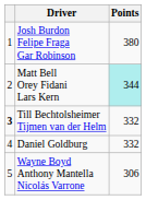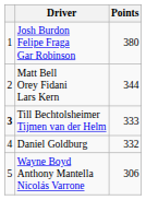Matt Bell Orey Fidani Lars Kern | Points: paleturquoise background -> no background
Till Bechtolsheimer Tijmen van der Helm | Points: 332 -> 333
